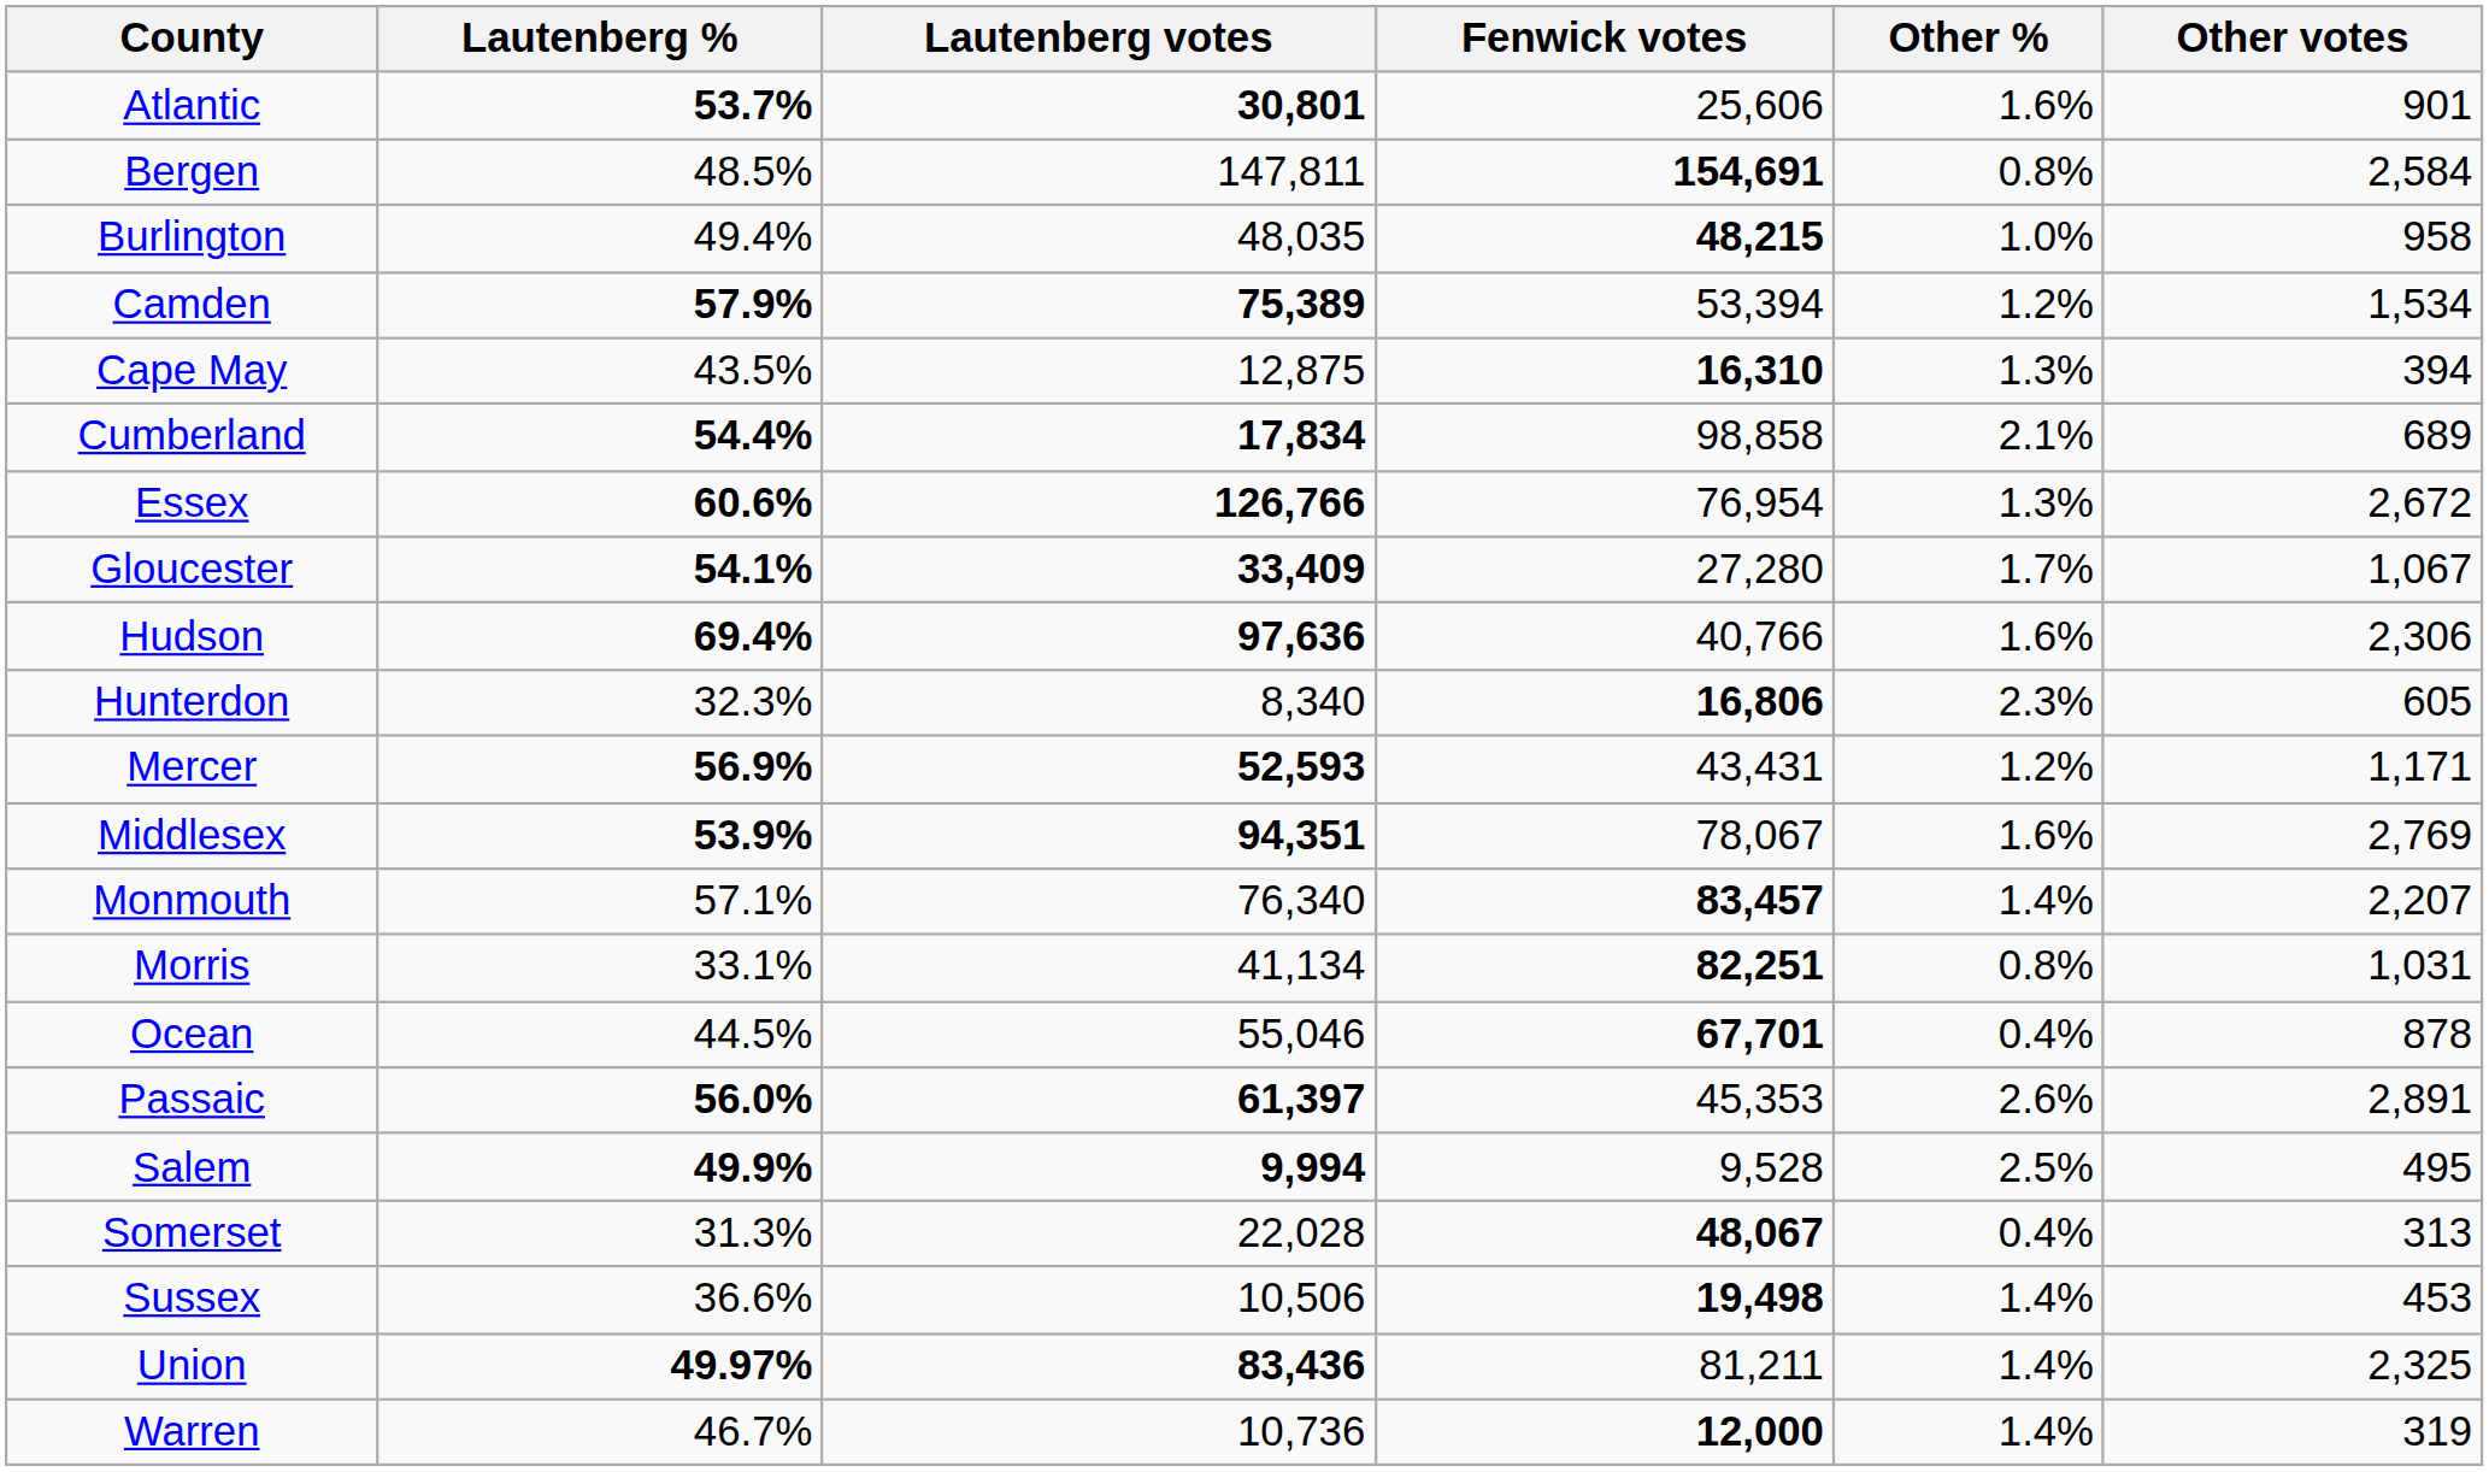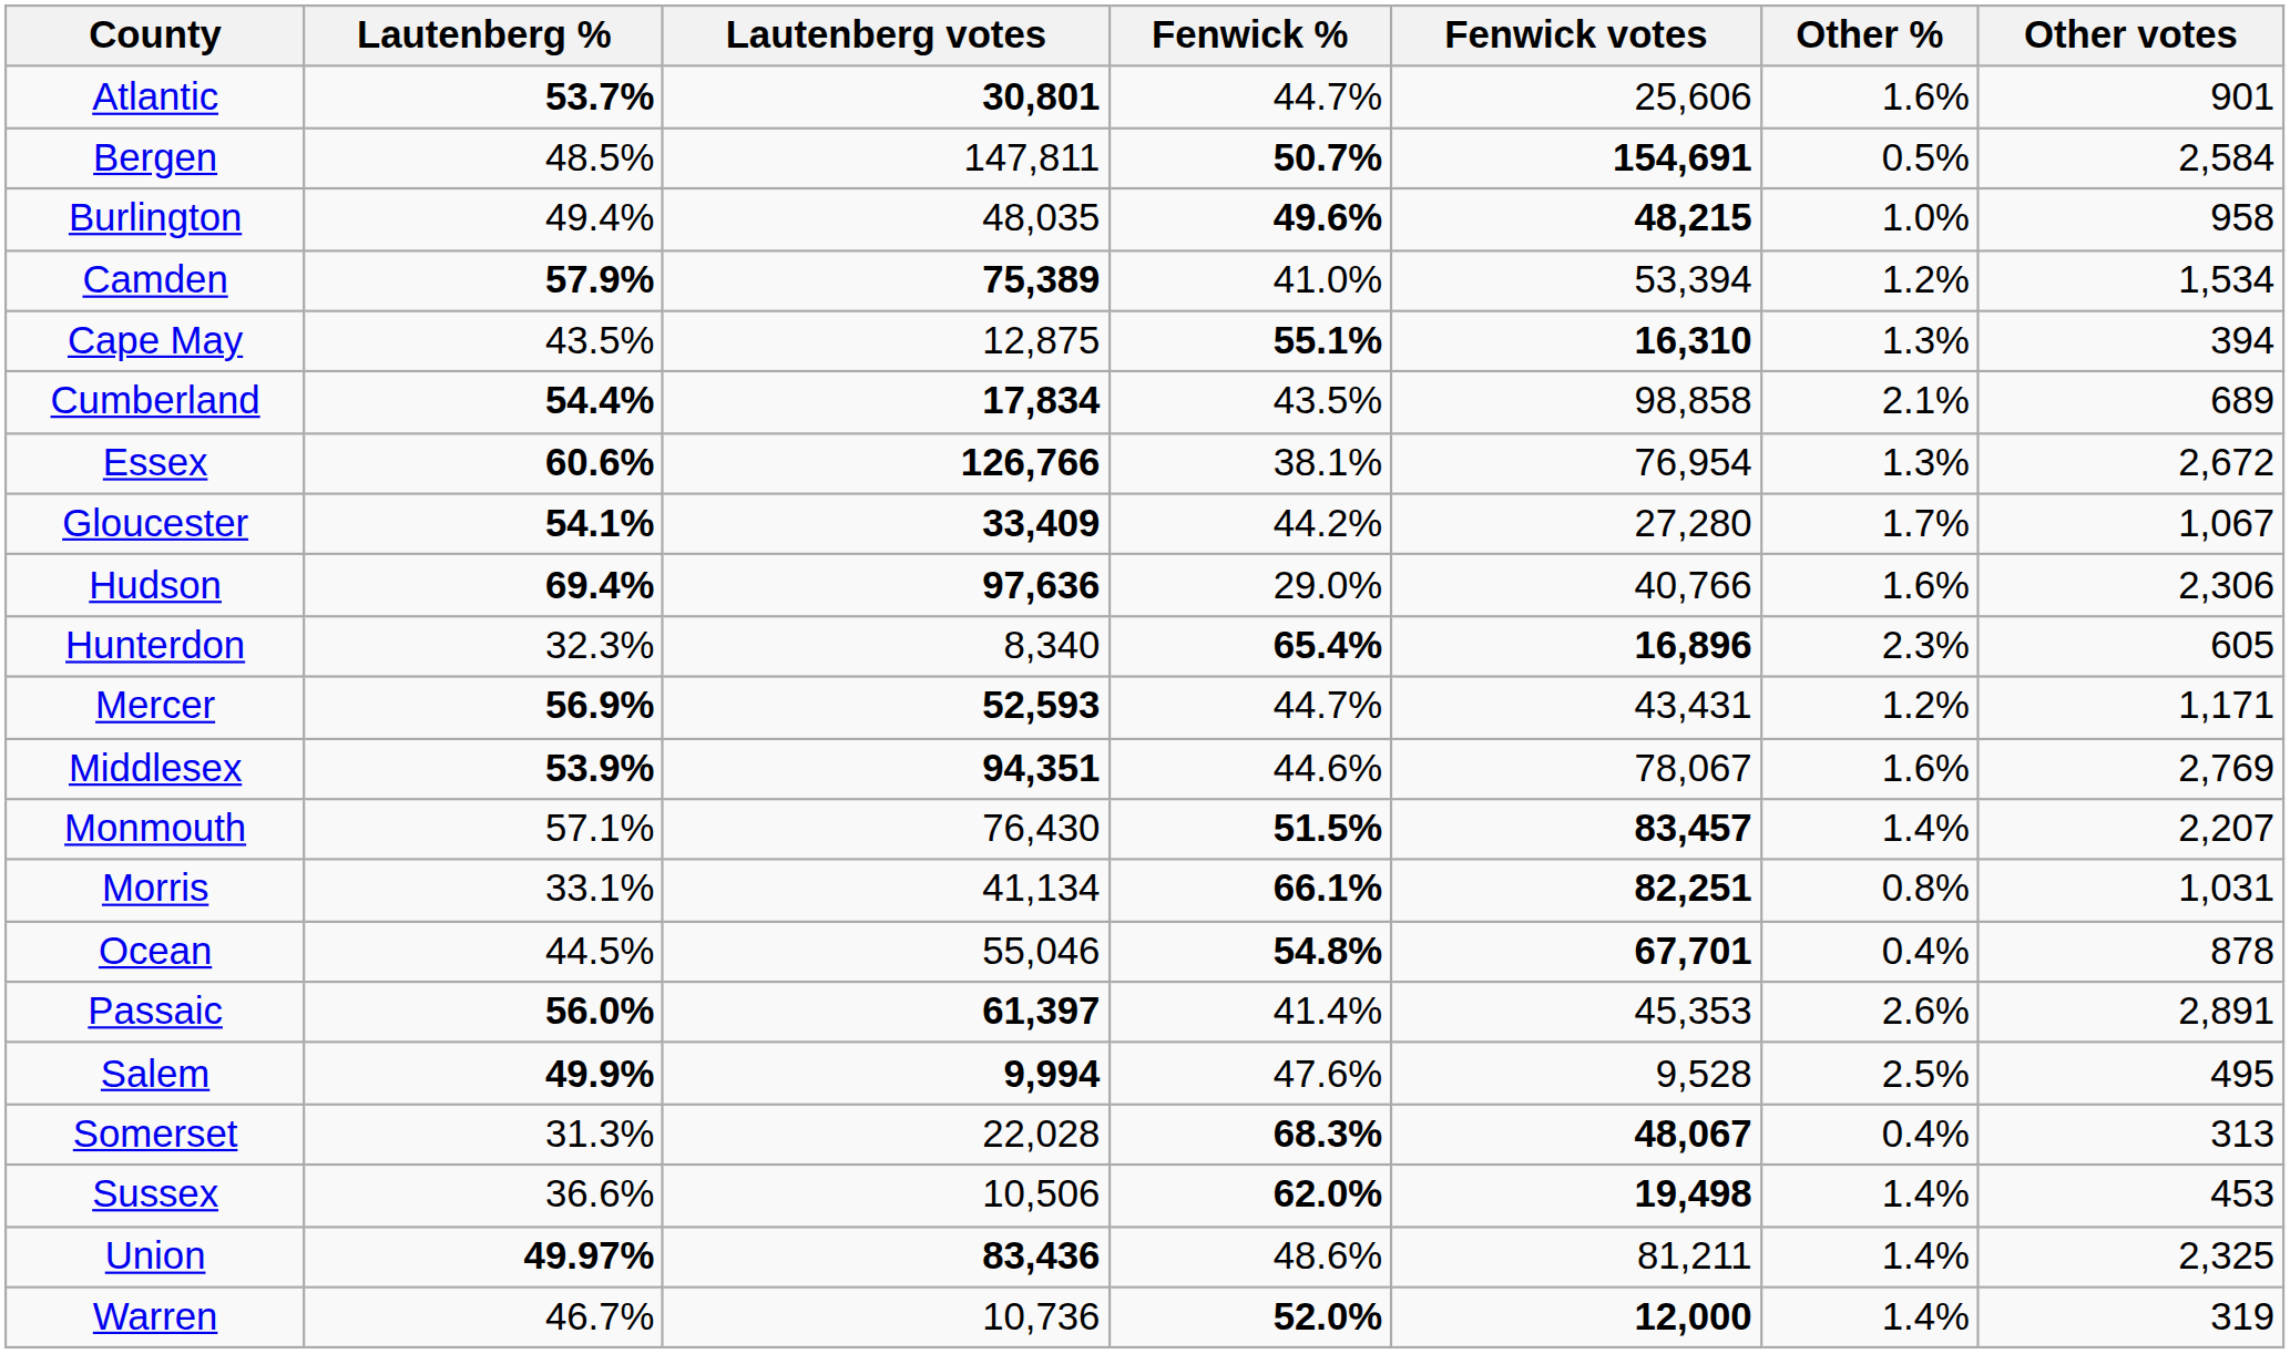+ column: Fenwick % | 44.7% | 50.7% | 49.6% | 41.0% | 55.1% | 43.5% | 38.1% | 44.2% | 29.0% | 65.4% | 44.7% | 44.6% | 51.5% | 66.1% | 54.8% | 41.4% | 47.6% | 68.3% | 62.0% | 48.6% | 52.0%
Bergen | Other %: 0.8% -> 0.5%
Hunterdon | Fenwick votes: 16,806 -> 16,896
Monmouth | Lautenberg votes: 76,340 -> 76,430
